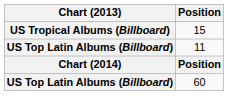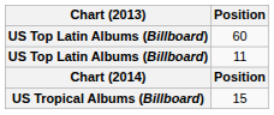rows swapped: 60 <-> 15
